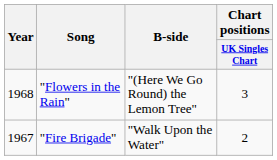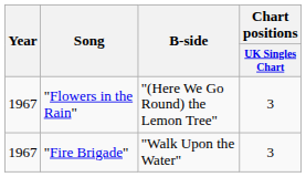"Flowers in the Rain" | Year: 1968 -> 1967
"Fire Brigade" | Chart positions / UK Singles Chart: 2 -> 3
